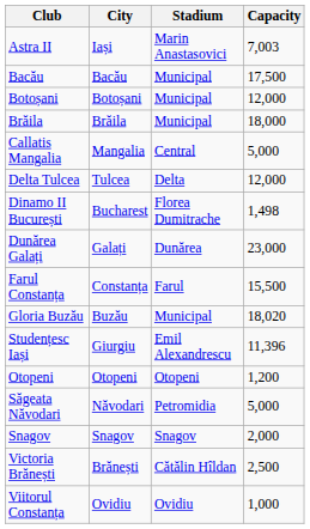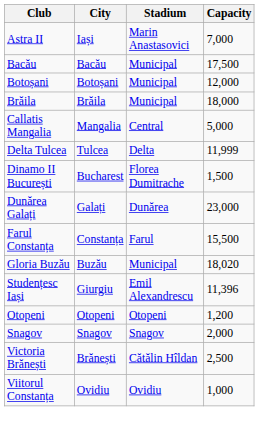Astra II | Capacity: 7,003 -> 7,000
Delta Tulcea | Capacity: 12,000 -> 11,999
Dinamo II București | Capacity: 1,498 -> 1,500
- row: Săgeata Năvodari | Năvodari | Petromidia | 5,000
